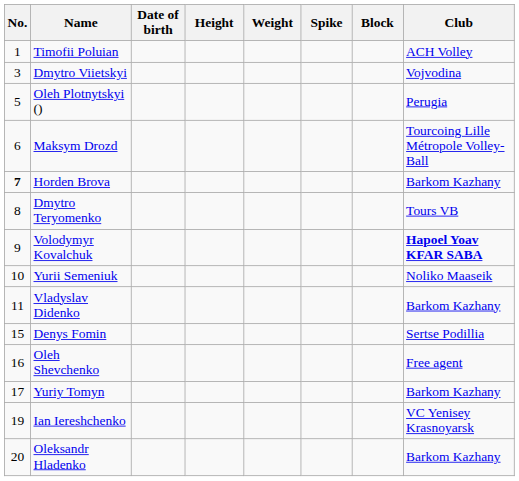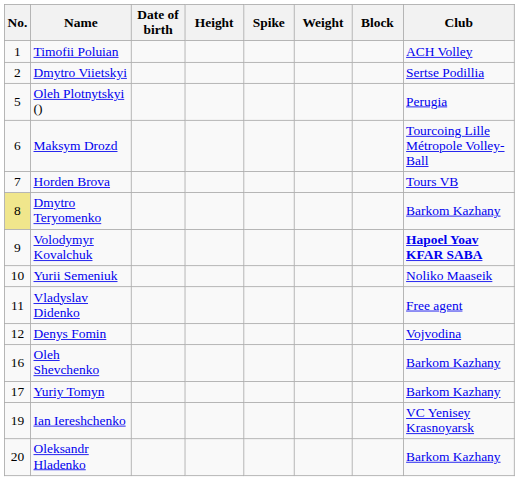columns swapped: Weight <-> Spike
Dmytro Viietskyi | No.: 3 -> 2
Dmytro Viietskyi | Club: Vojvodina -> Sertse Podillia
Horden Brova | No.: bold -> normal
Horden Brova | Club: Barkom Kazhany -> Tours VB
Dmytro Teryomenko | No.: no background -> khaki background
Dmytro Teryomenko | Club: Tours VB -> Barkom Kazhany
Vladyslav Didenko | Club: Barkom Kazhany -> Free agent
Denys Fomin | No.: 15 -> 12
Denys Fomin | Club: Sertse Podillia -> Vojvodina
Oleh Shevchenko | Club: Free agent -> Barkom Kazhany
